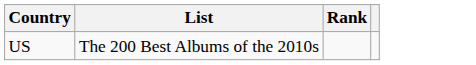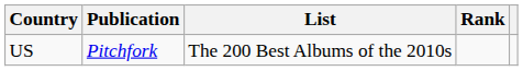+ column: Publication | Pitchfork
